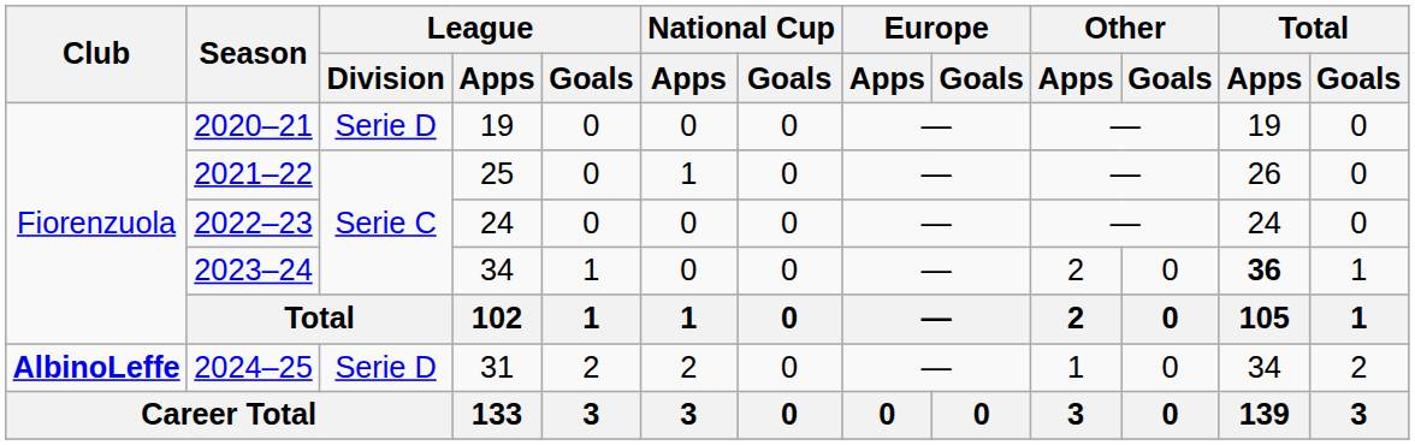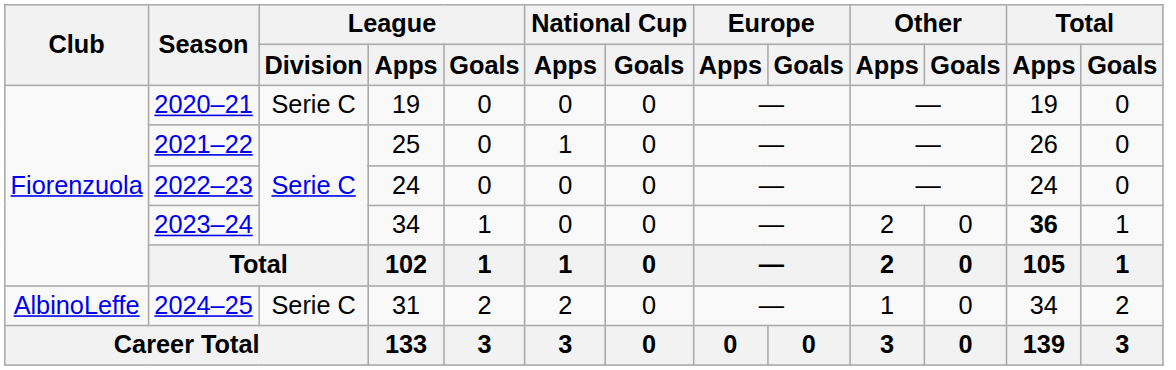2020–21 | League / Division: Serie D -> Serie C
2024–25 | Club: bold -> normal
2024–25 | League / Division: Serie D -> Serie C
